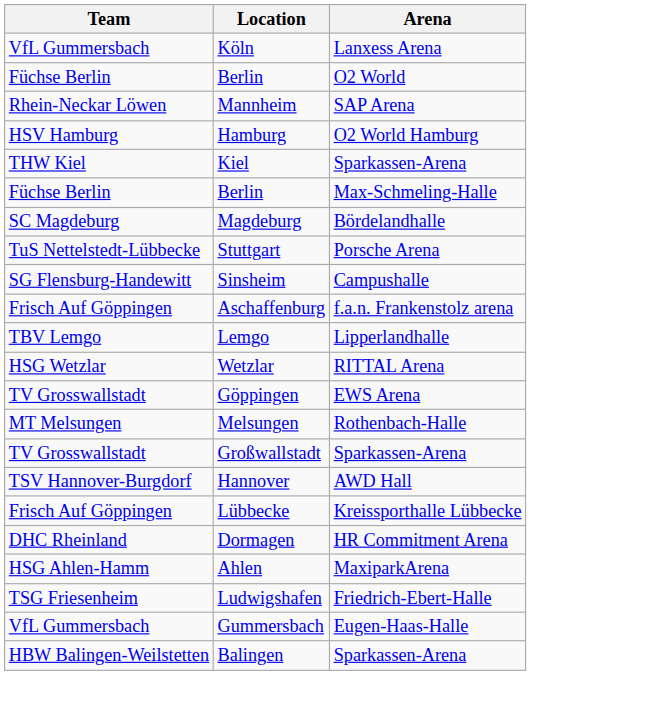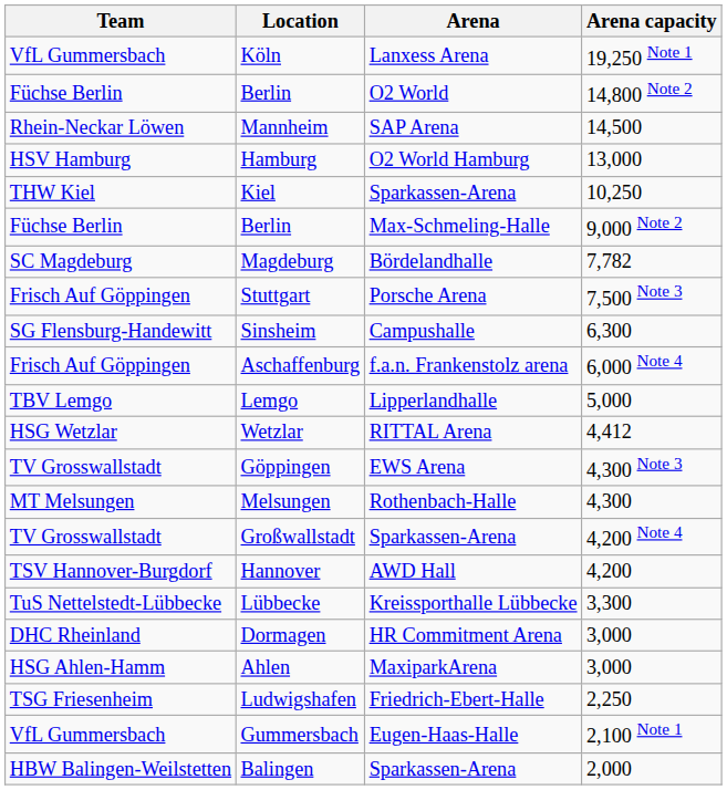+ column: Arena capacity | 19,250 Note 1 | 14,800 Note 2 | 14,500 | 13,000 | 10,250 | 9,000 Note 2 | 7,782 | 7,500 Note 3 | 6,300 | 6,000 Note 4 | 5,000 | 4,412 | 4,300 Note 3 | 4,300 | 4,200 Note 4 | 4,200 | 3,300 | 3,000 | 3,000 | 2,250 | 2,100 Note 1 | 2,000
Stuttgart | Team: TuS Nettelstedt-Lübbecke -> Frisch Auf Göppingen
Lübbecke | Team: Frisch Auf Göppingen -> TuS Nettelstedt-Lübbecke
